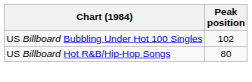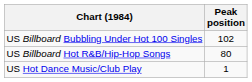+ row: US Hot Dance Music/Club Play | 1
